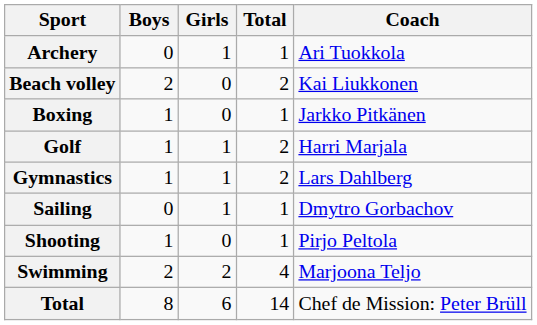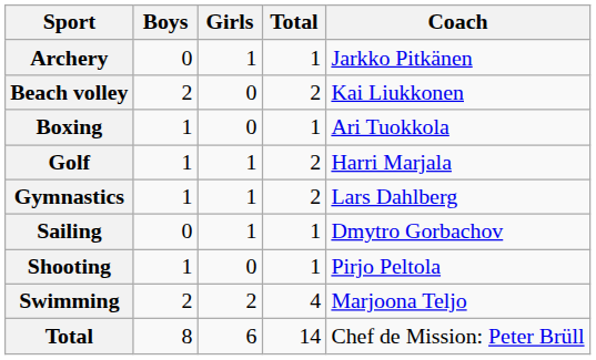Archery | Coach: Ari Tuokkola -> Jarkko Pitkänen
Boxing | Coach: Jarkko Pitkänen -> Ari Tuokkola
